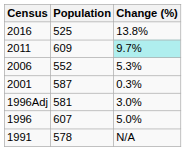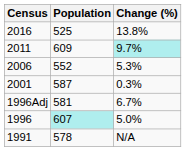1996Adj | Change (%): 3.0% -> 6.7%
1996 | Population: no background -> paleturquoise background
